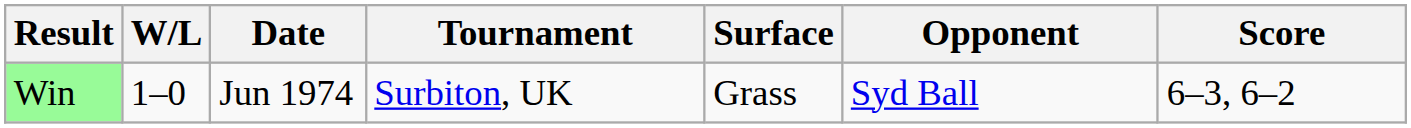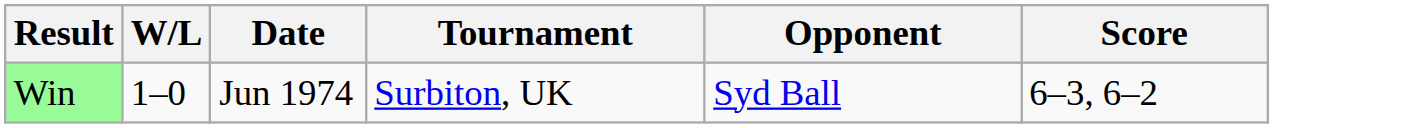- column: Surface | Grass
